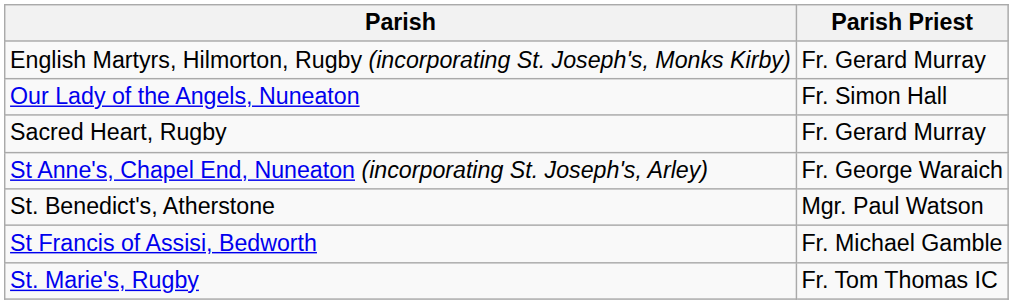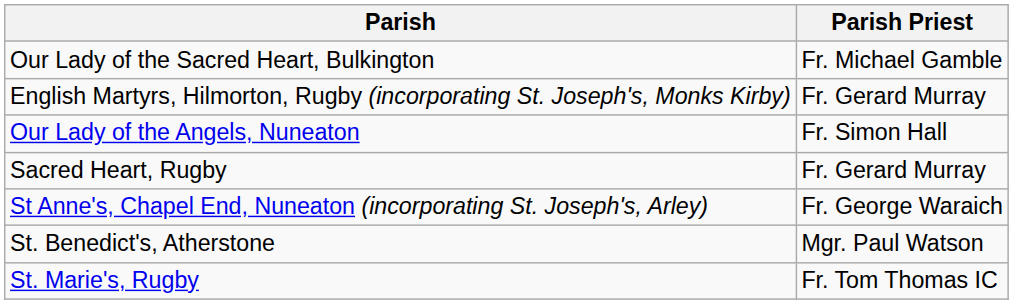+ row: Our Lady of the Sacred Heart, Bulkington | Fr. Michael Gamble
- row: St Francis of Assisi, Bedworth | Fr. Michael Gamble
